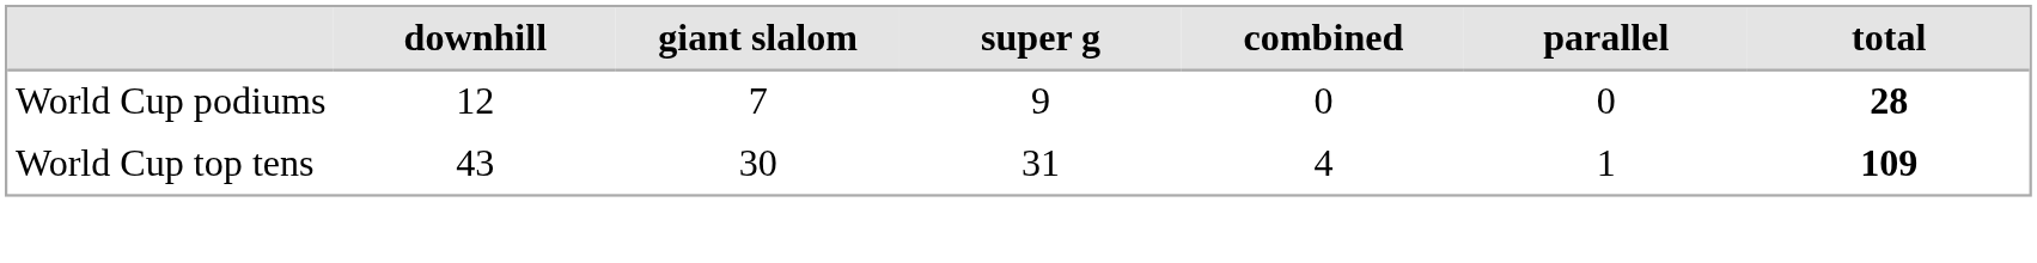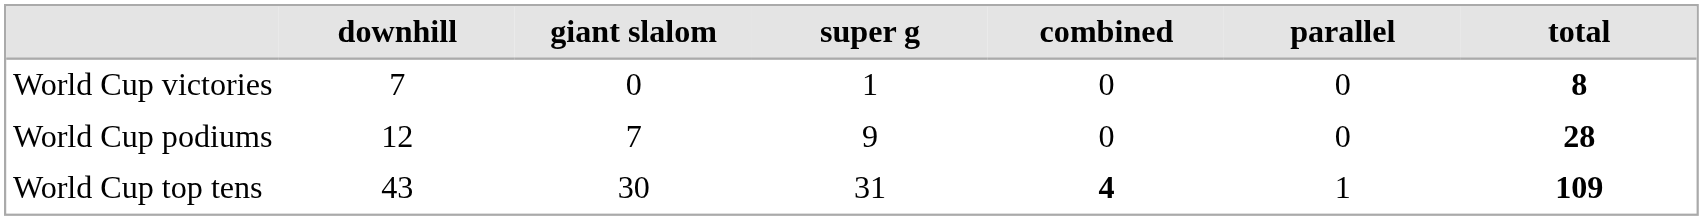+ row: World Cup victories | 7 | 0 | 1 | 0 | 0 | 8
World Cup top tens | combined: normal -> bold
